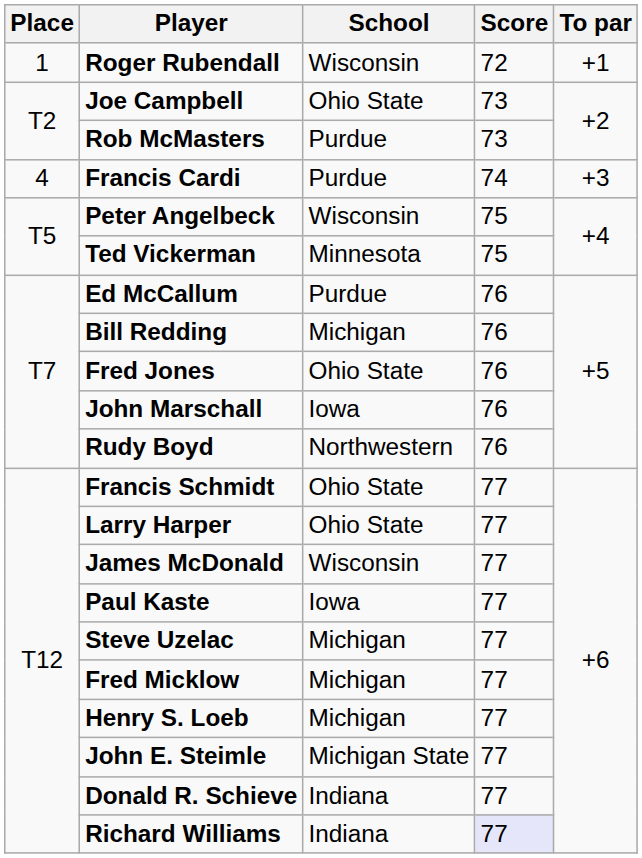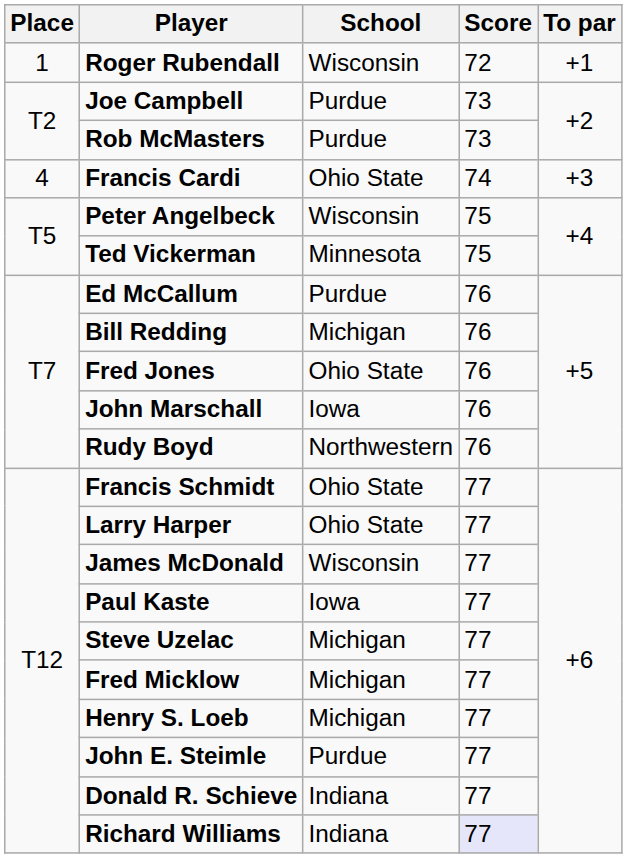Joe Campbell | School: Ohio State -> Purdue
Francis Cardi | School: Purdue -> Ohio State
John E. Steimle | School: Michigan State -> Purdue
